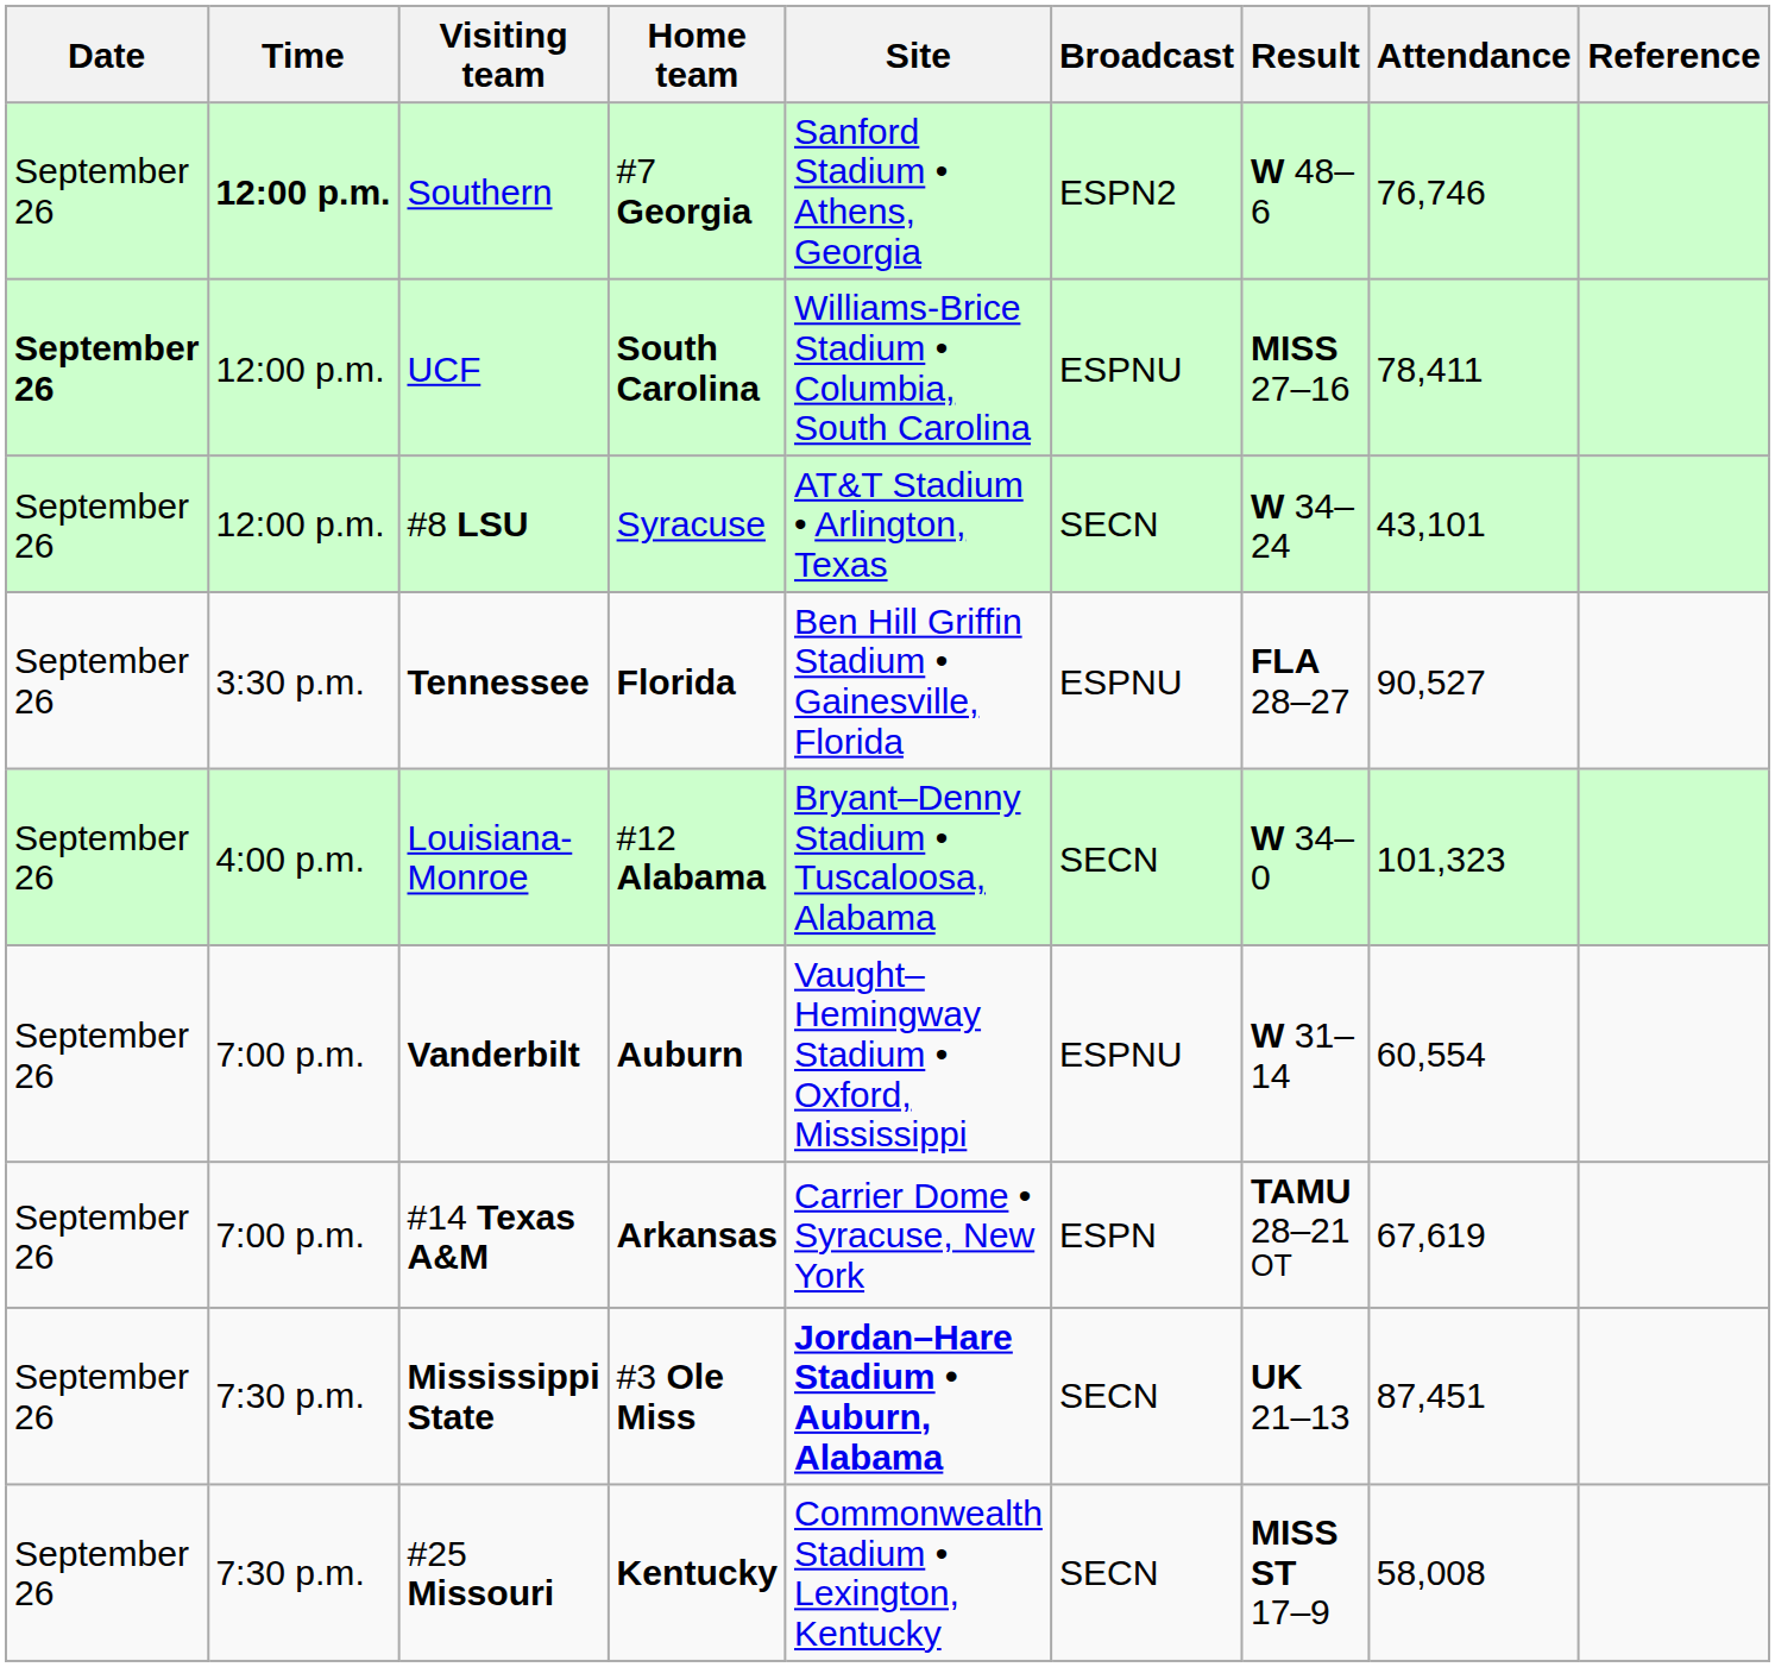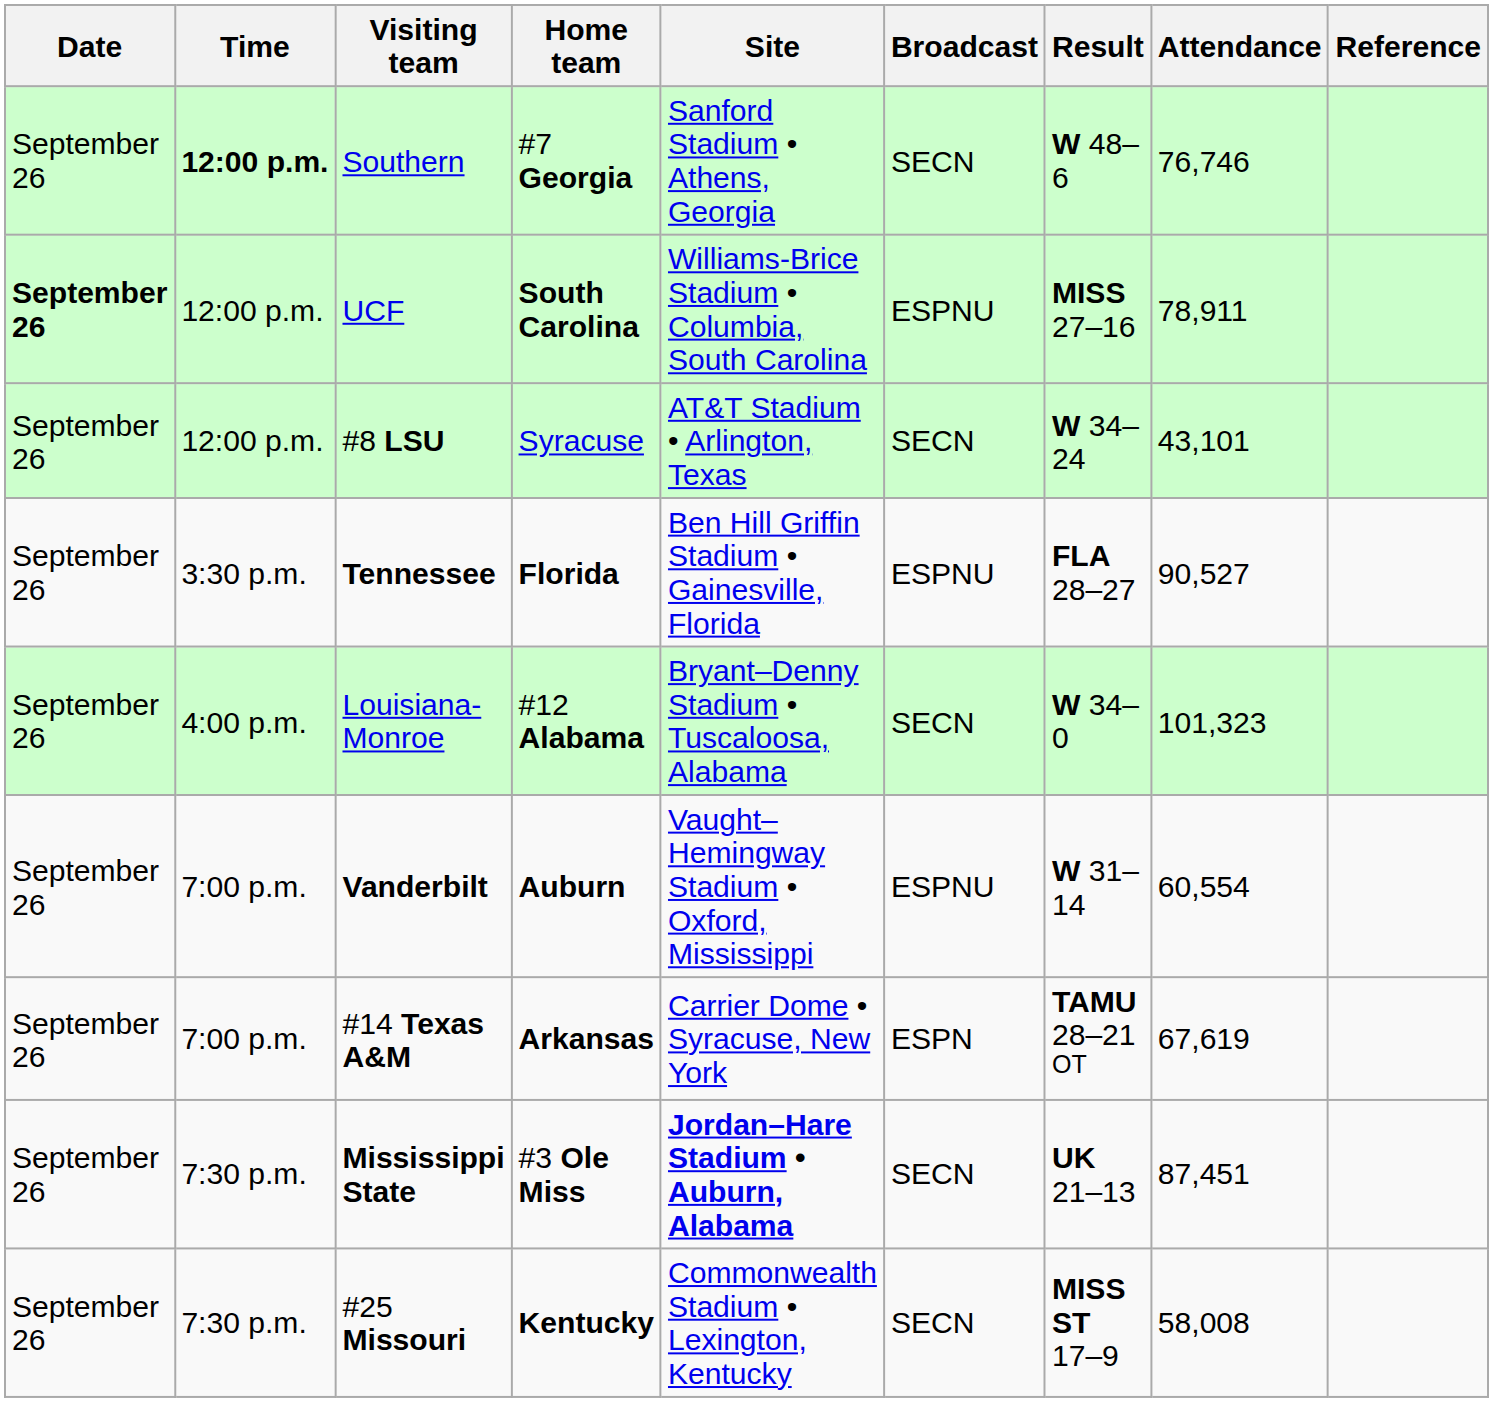Southern | Broadcast: ESPN2 -> SECN
UCF | Attendance: 78,411 -> 78,911
